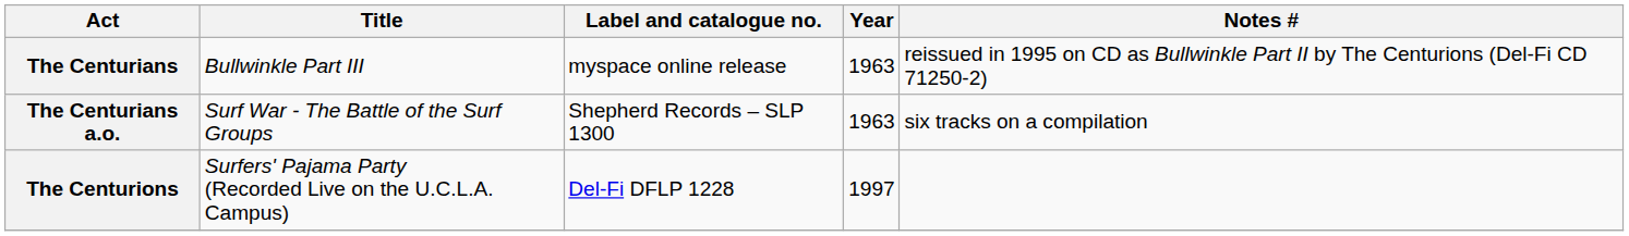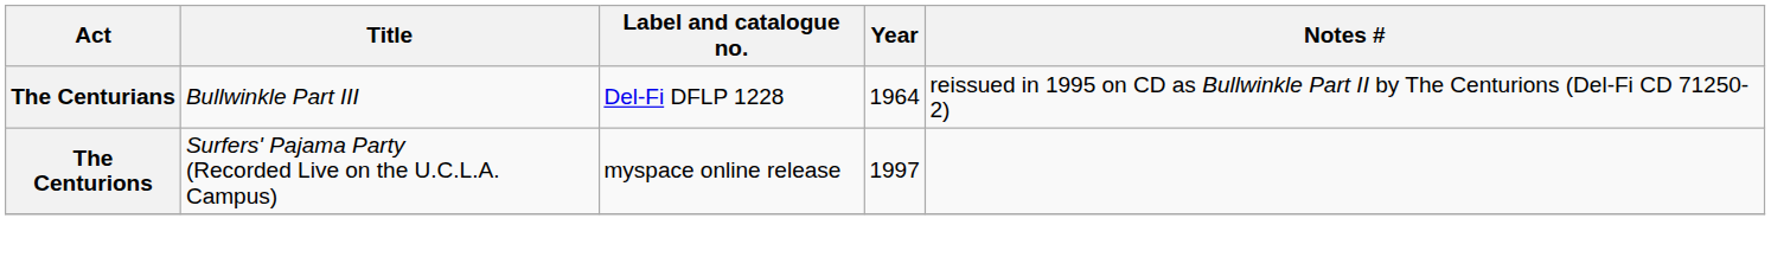The Centurians | Label and catalogue no.: myspace online release -> Del-Fi DFLP 1228
The Centurians | Year: 1963 -> 1964
- row: The Centurians a.o. | Surf War - The Battle of the Surf Groups | Shepherd Records – SLP 1300 | 1963 | six tracks on a compilation
The Centurions | Label and catalogue no.: Del-Fi DFLP 1228 -> myspace online release
